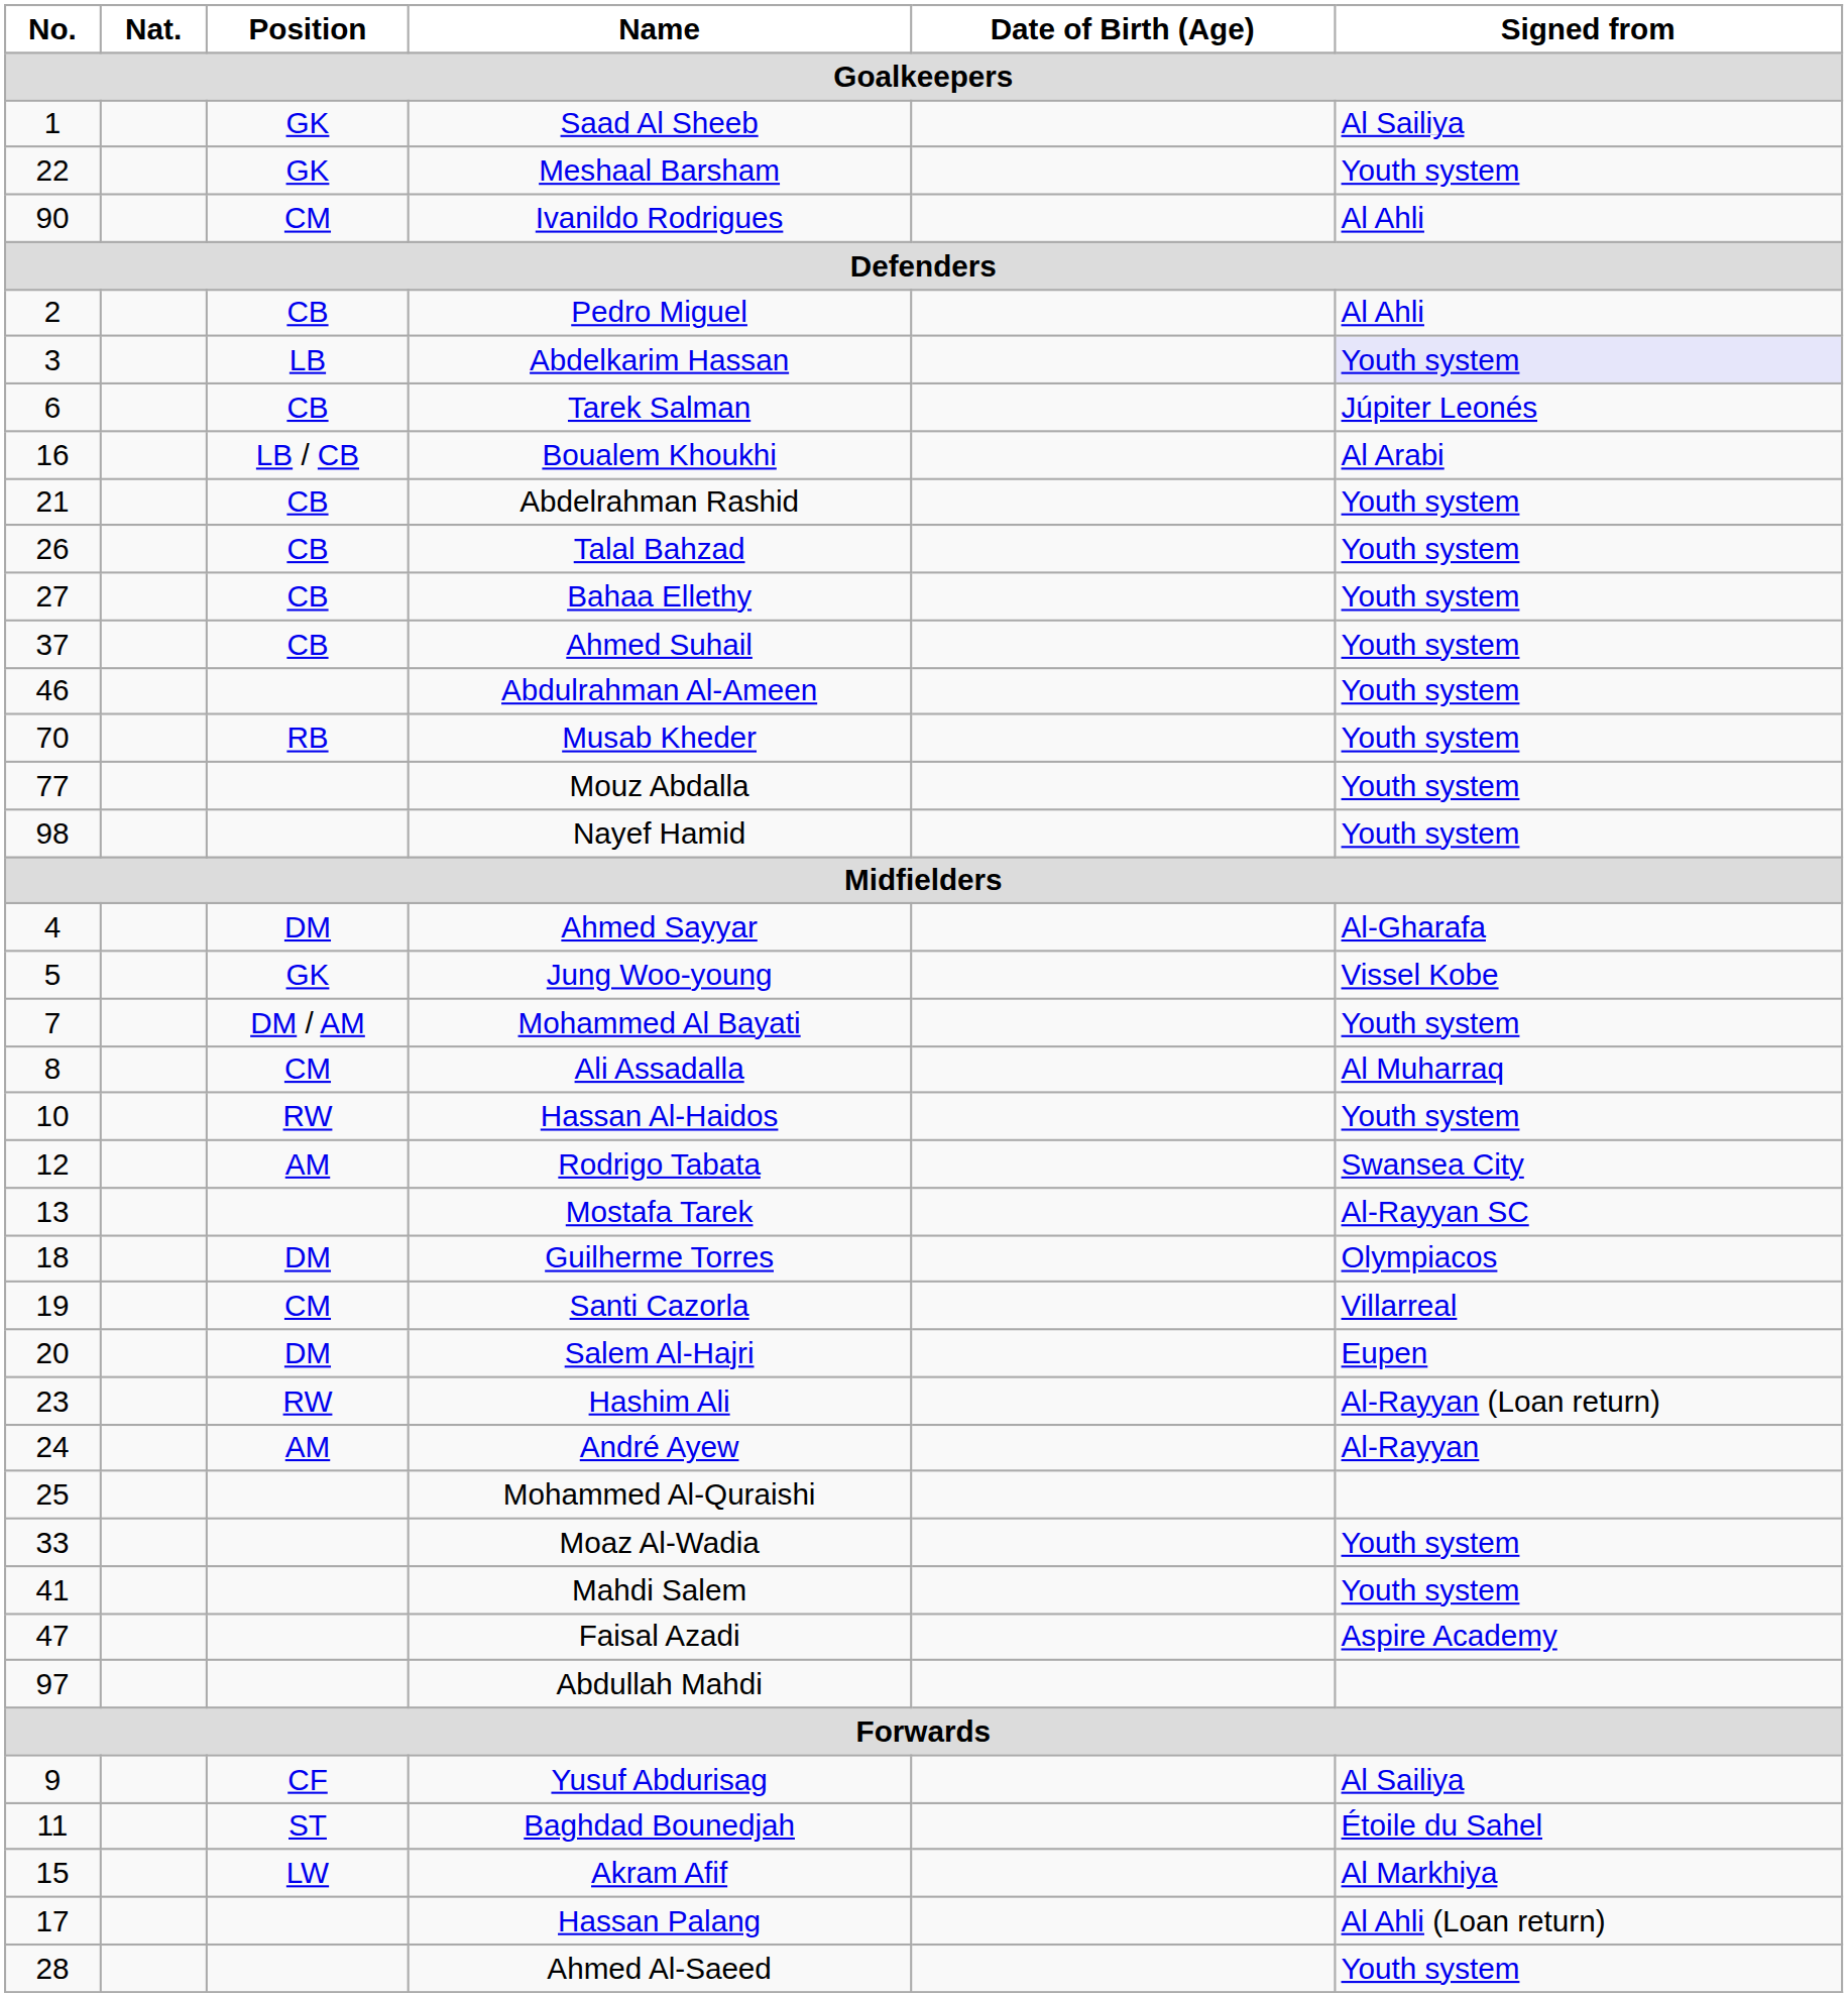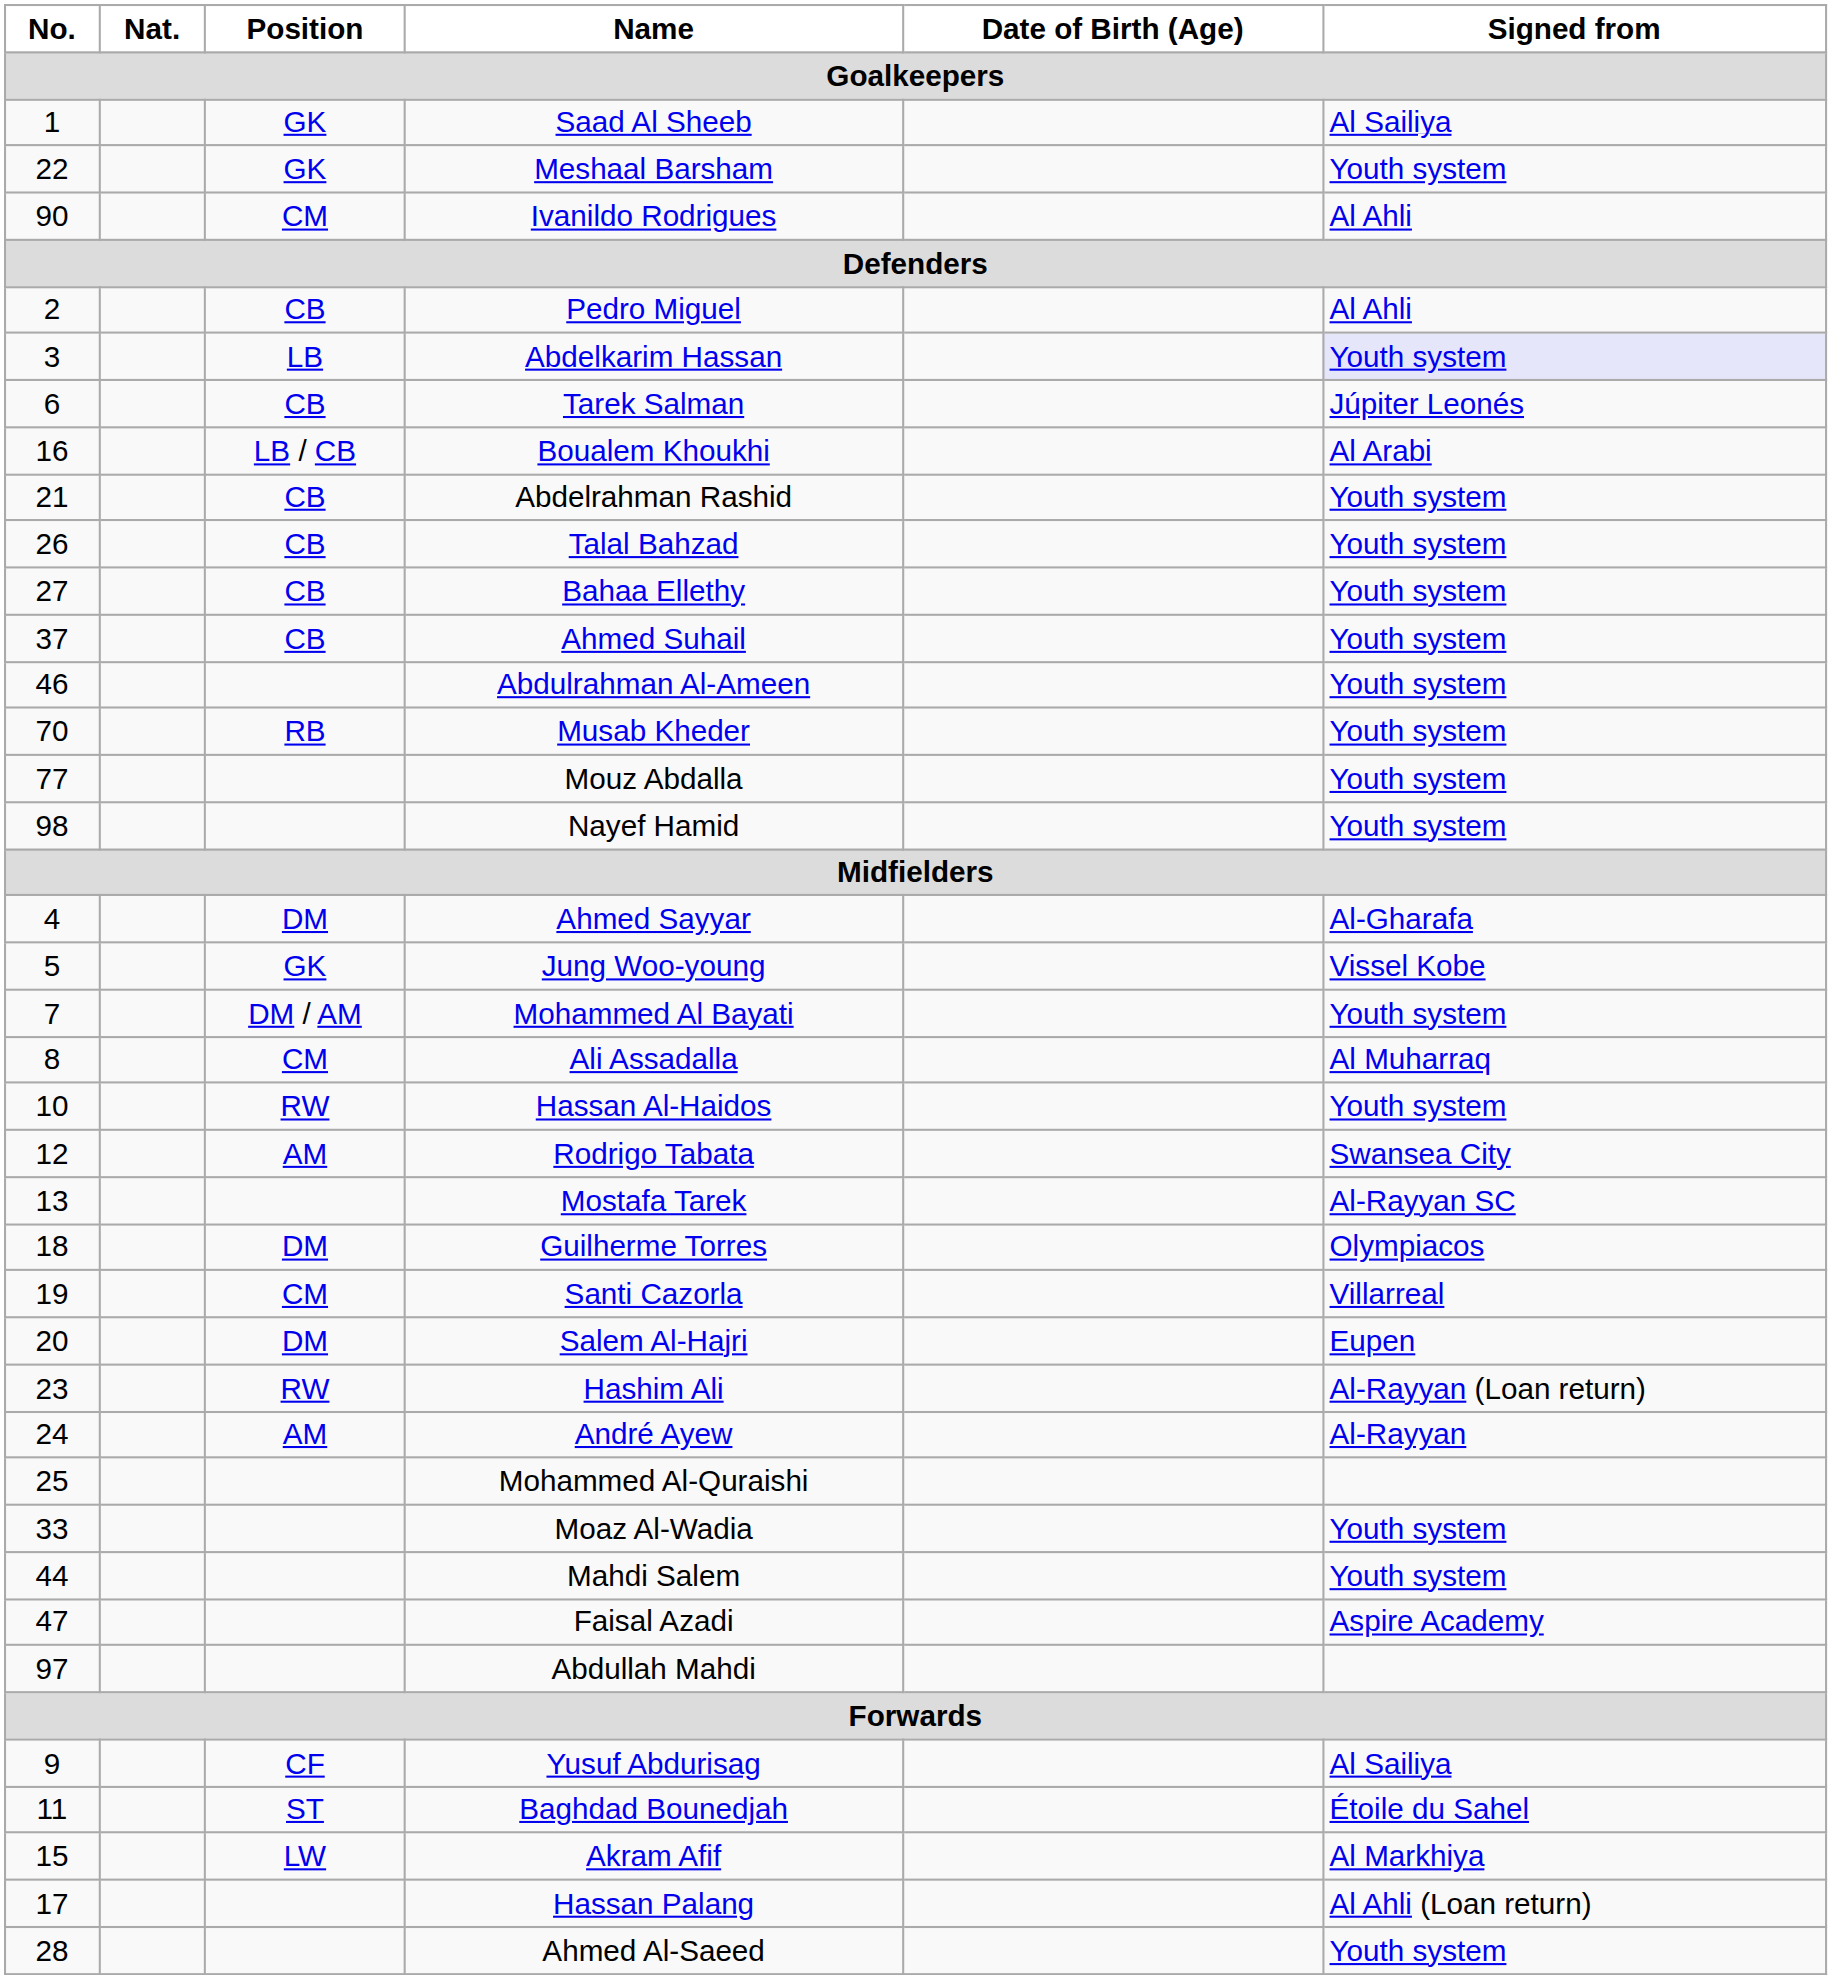Mahdi Salem | No.: 41 -> 44
